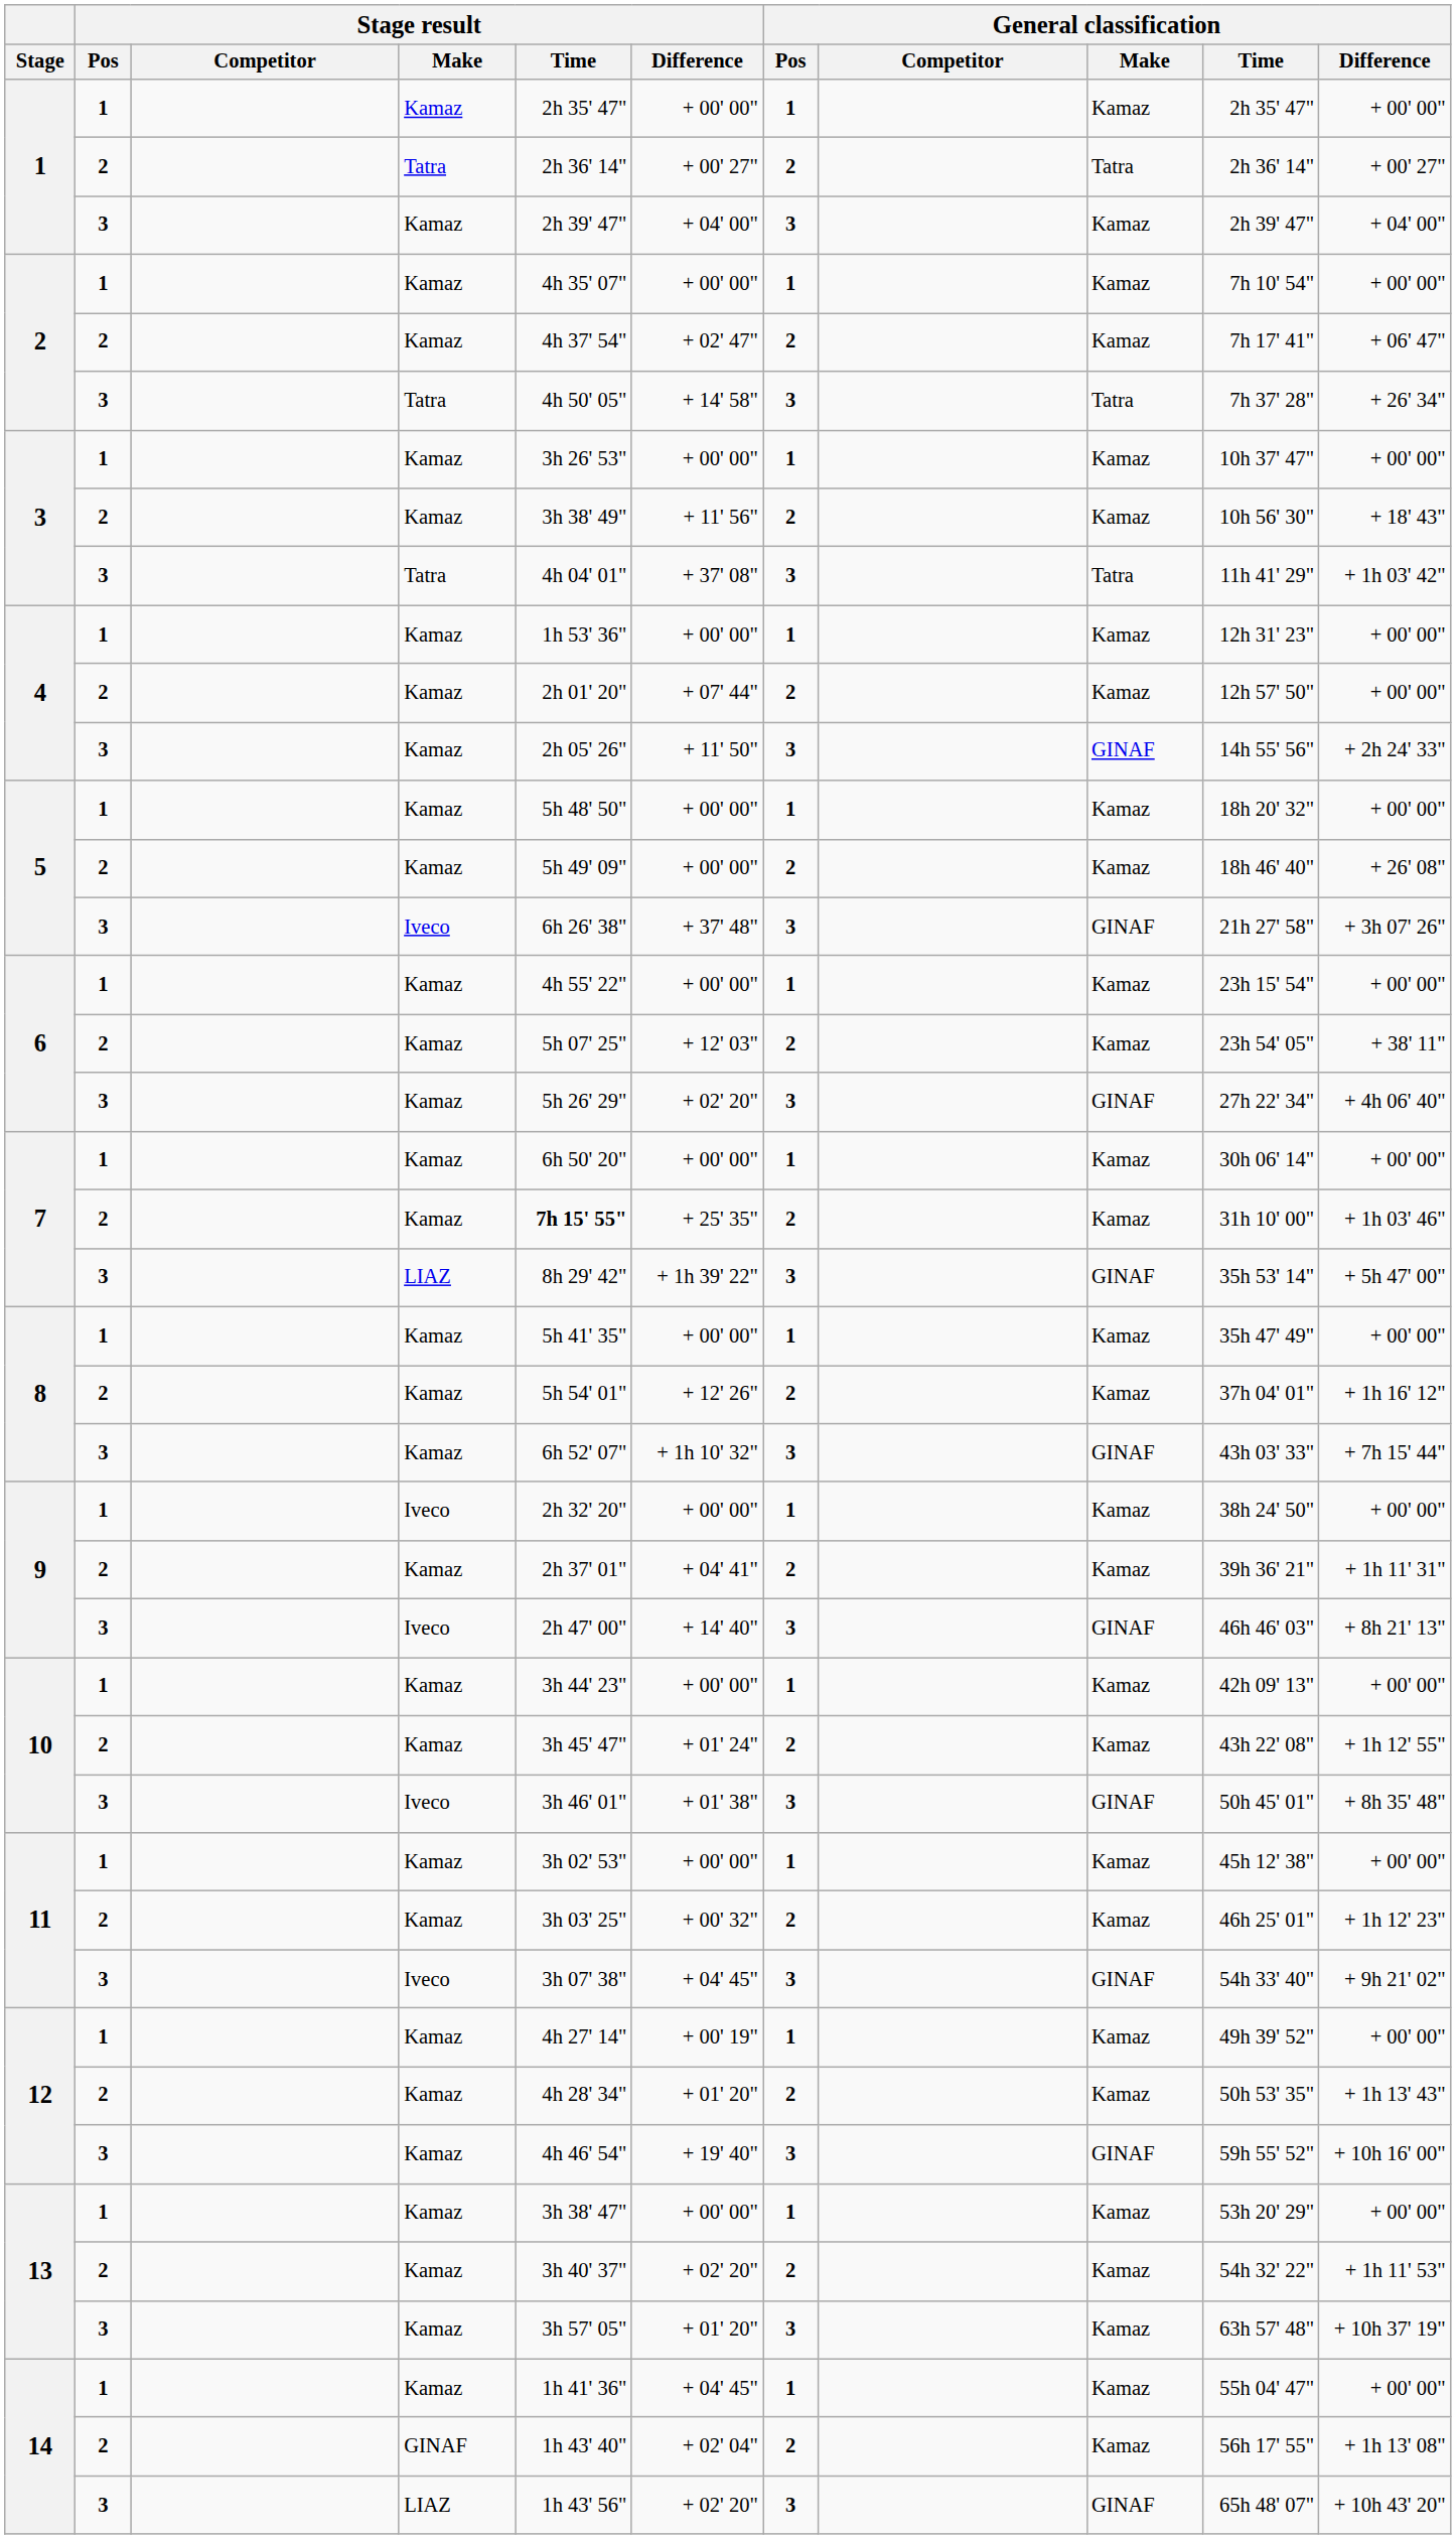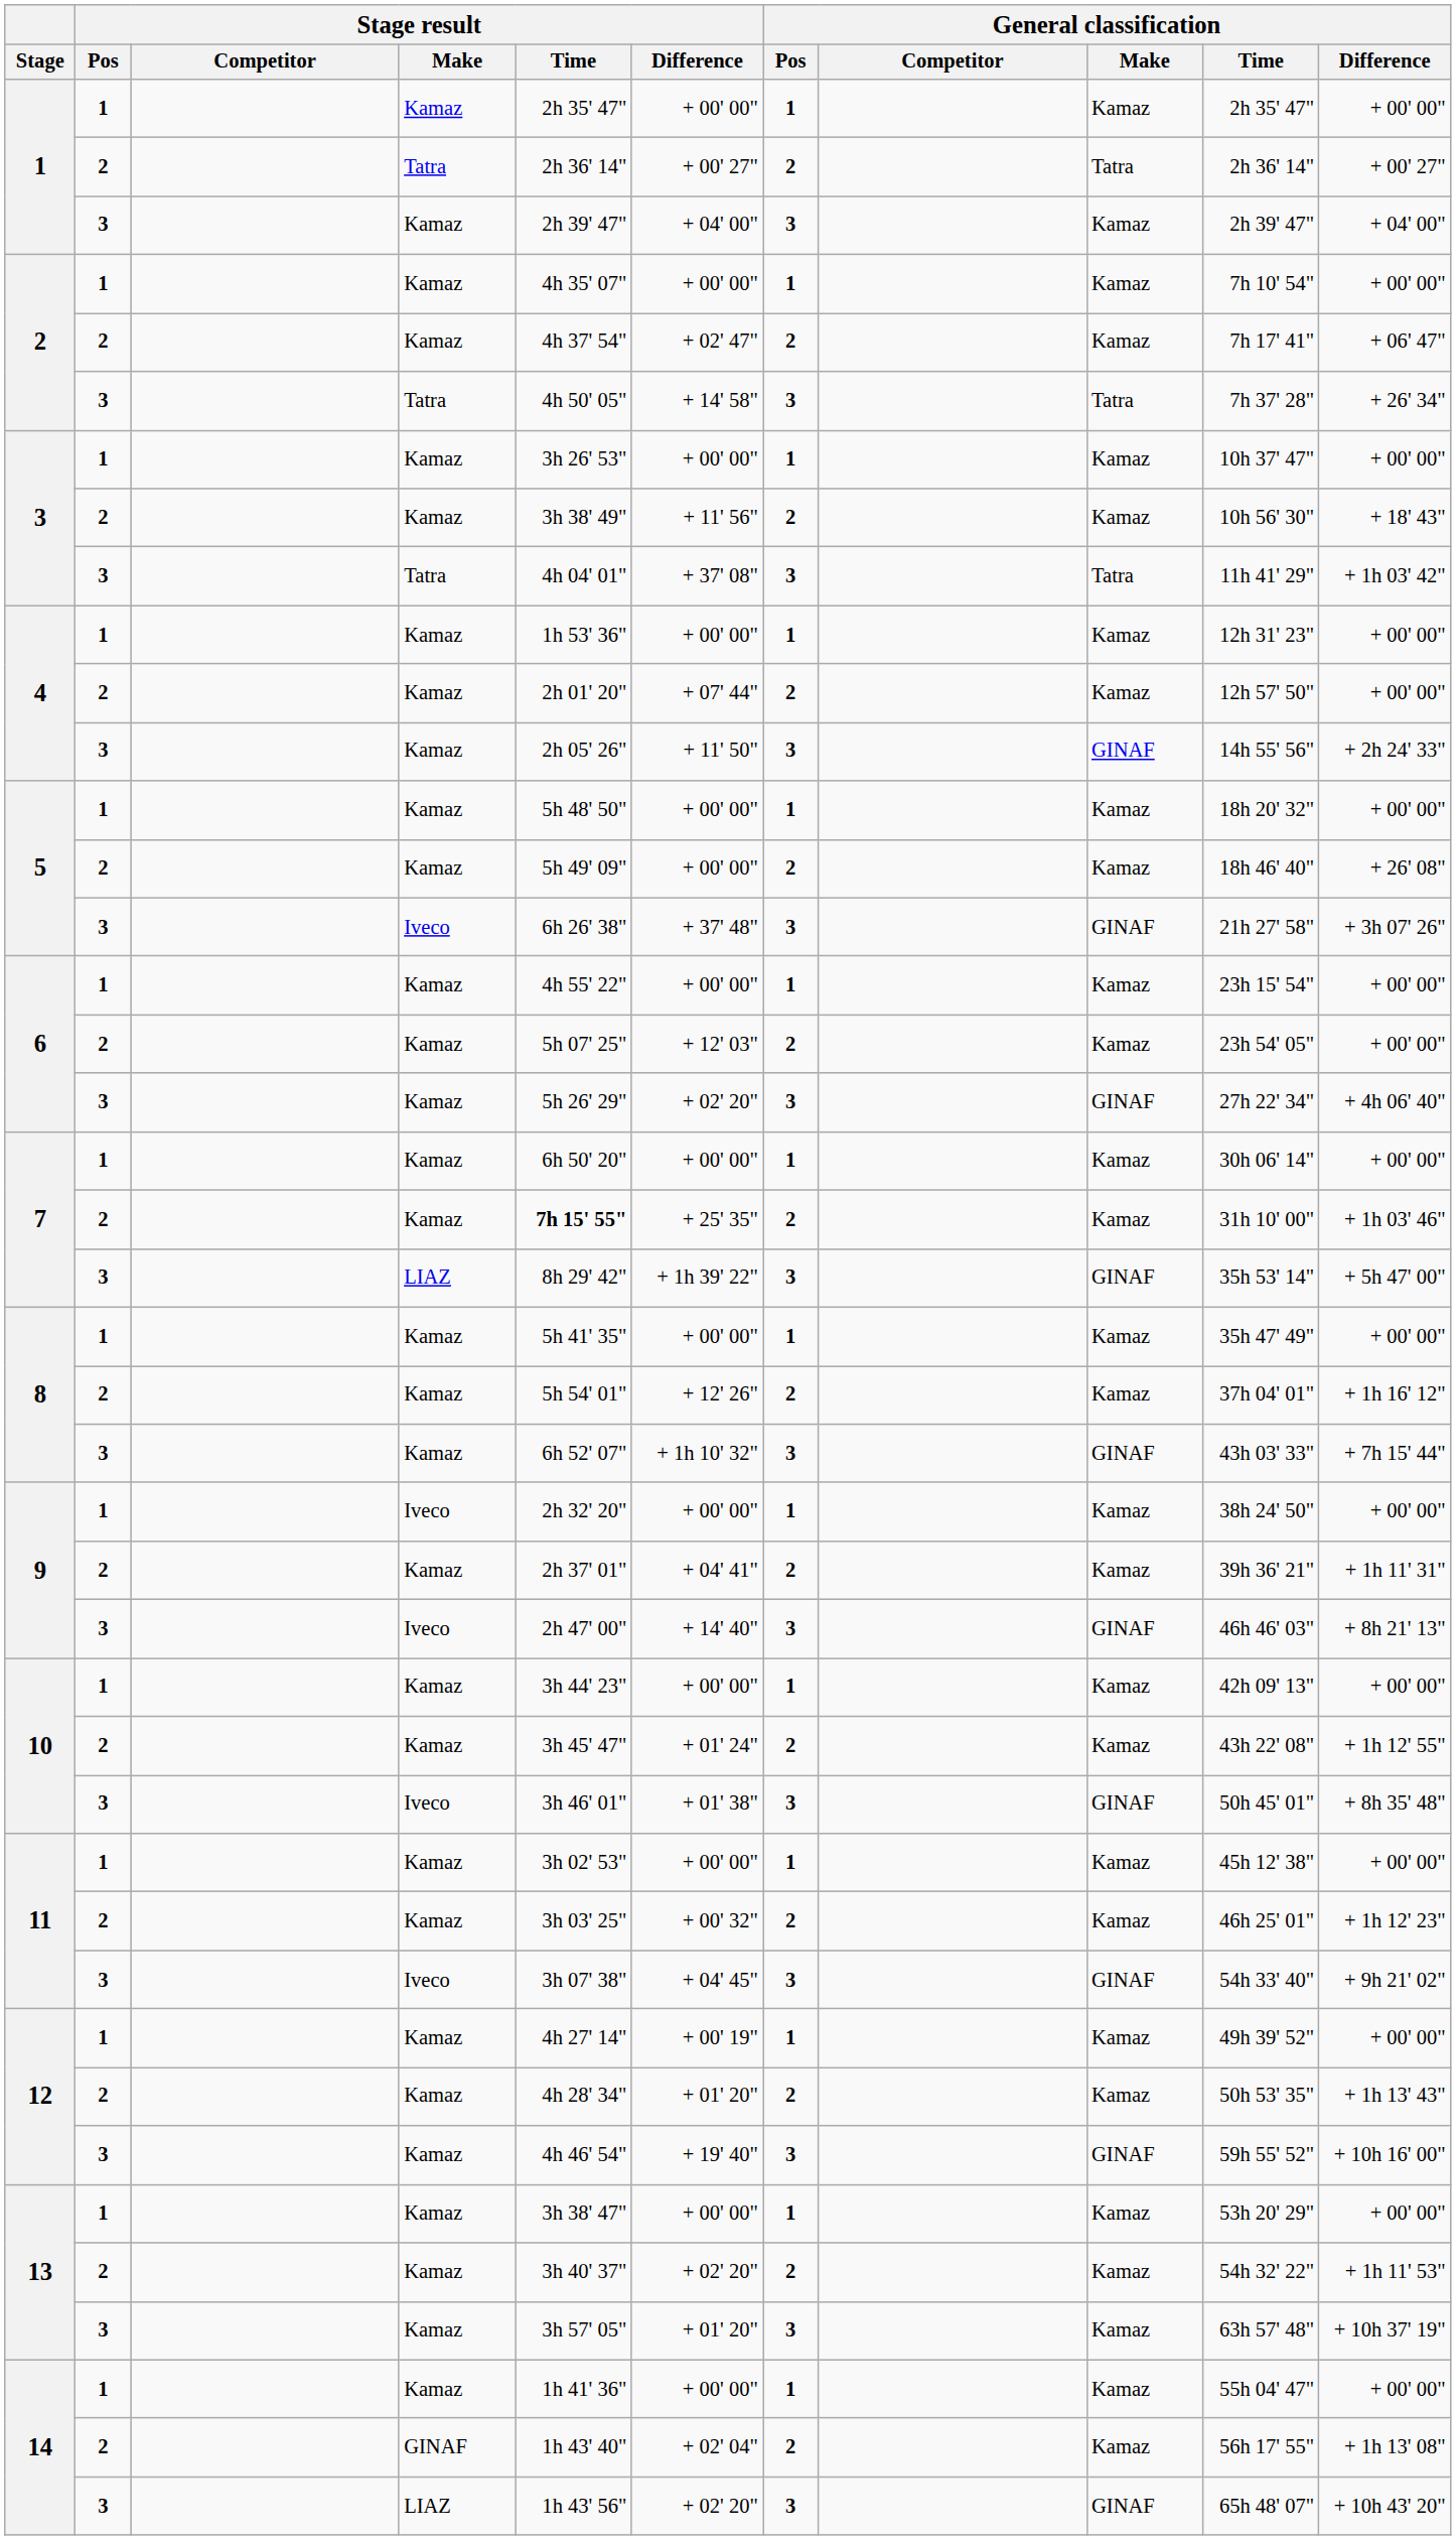6 / 2 | General classification / Difference: + 38' 11" -> + 00' 00"
14 / 1 | Stage result / Difference: + 04' 45" -> + 00' 00"
